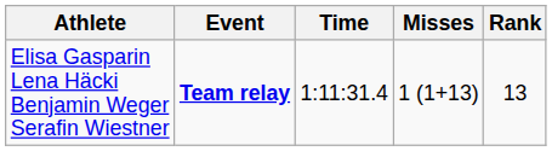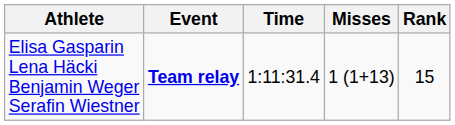Elisa Gasparin Lena Häcki Benjamin Weger Serafin Wiestner | Rank: 13 -> 15
